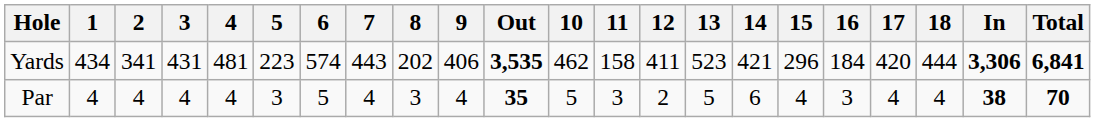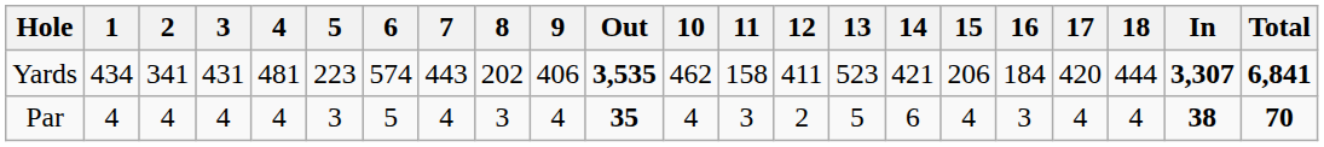Yards | 15: 296 -> 206
Yards | In: 3,306 -> 3,307
Par | 10: 5 -> 4
